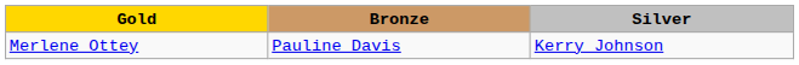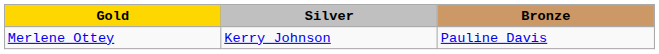columns swapped: Silver <-> Bronze
